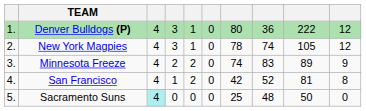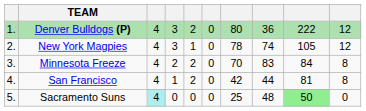Denver Bulldogs (P) | column 5: 1 -> 2
Minnesota Freeze | column 7: 74 -> 70
Minnesota Freeze | column 9: 89 -> 84
Minnesota Freeze | column 10: 9 -> 8
San Francisco | column 8: 52 -> 44
Sacramento Suns | column 9: no background -> lightgreen background
